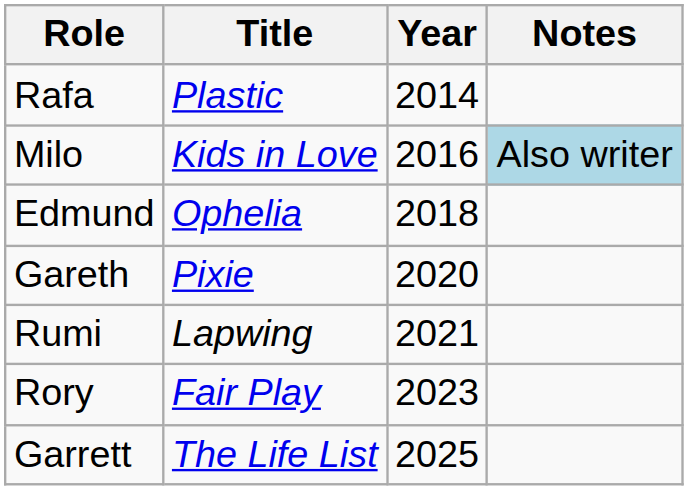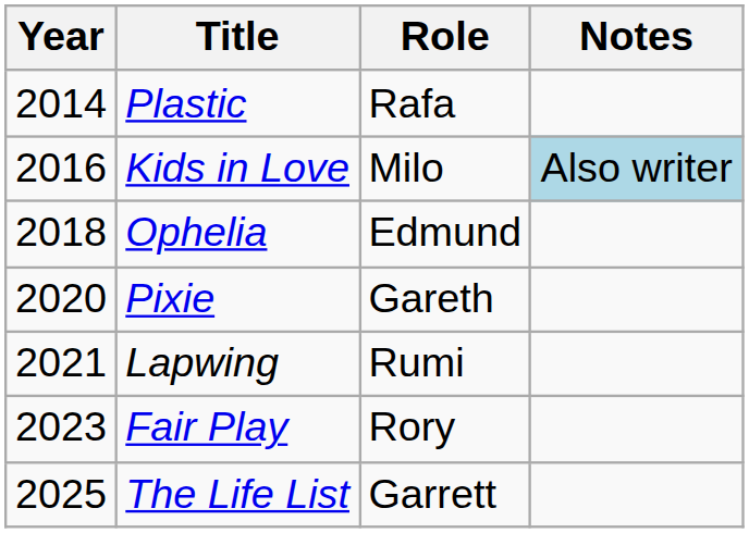columns swapped: Year <-> Role
